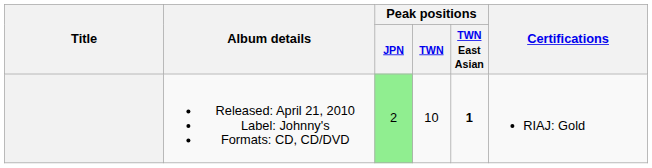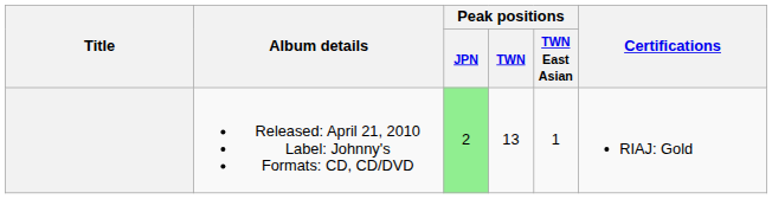Released: April 21, 2010 Label: Johnny's Formats: CD, CD/DVD | Peak positions / TWN: 10 -> 13
Released: April 21, 2010 Label: Johnny's Formats: CD, CD/DVD | Peak positions / TWN East Asian: bold -> normal
